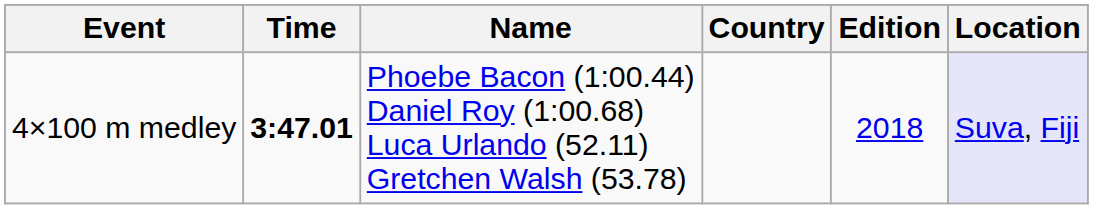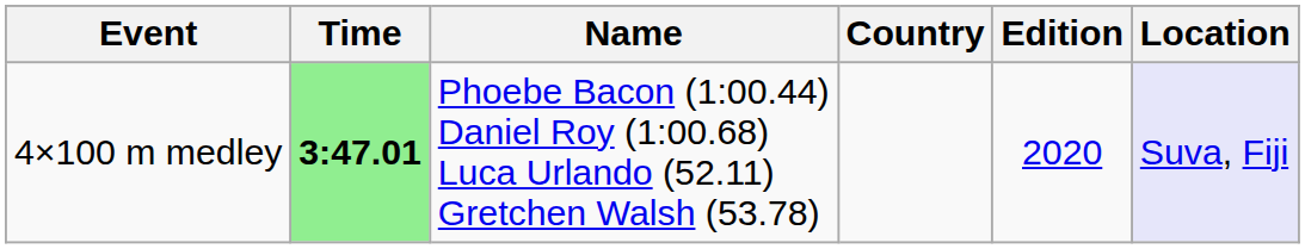4×100 m medley | Time: no background -> lightgreen background
4×100 m medley | Edition: 2018 -> 2020
